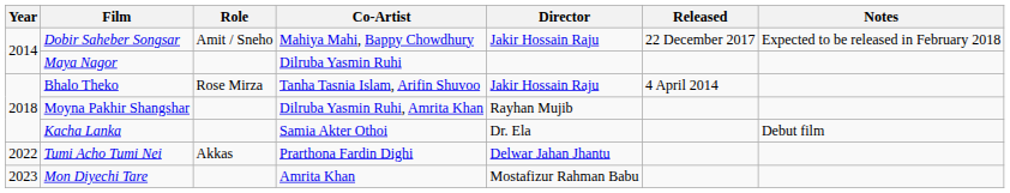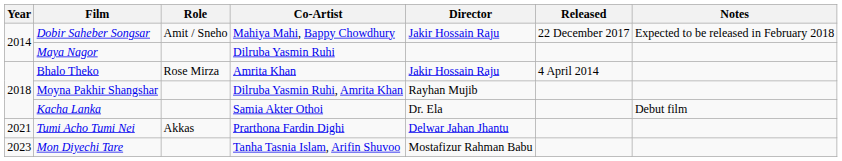Bhalo Theko | Co-Artist: Tanha Tasnia Islam, Arifin Shuvoo -> Amrita Khan
Tumi Acho Tumi Nei | Year: 2022 -> 2021
Mon Diyechi Tare | Co-Artist: Amrita Khan -> Tanha Tasnia Islam, Arifin Shuvoo
